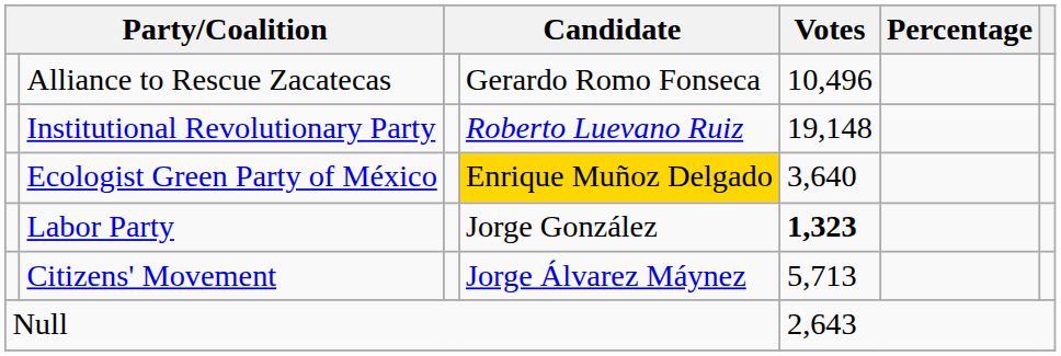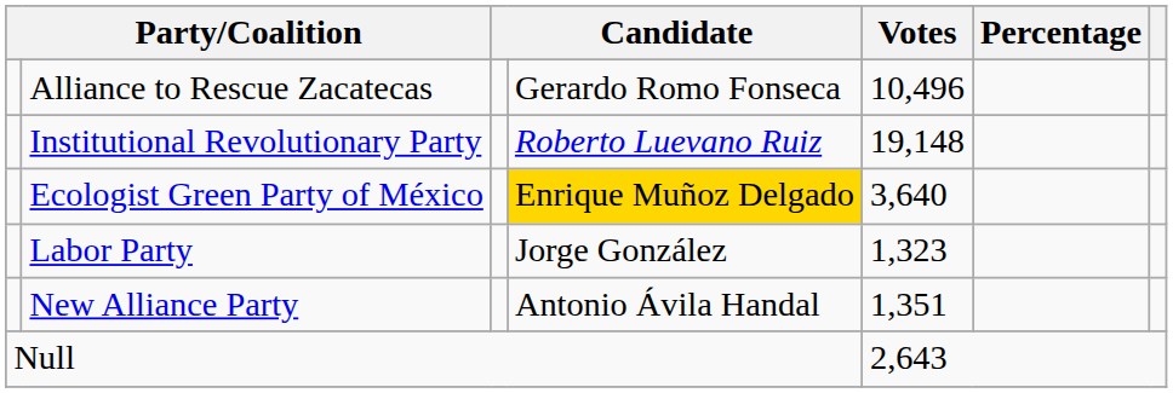Labor Party | Votes: bold -> normal
- row: Citizens' Movement | Jorge Álvarez Máynez | 5,713
+ row: New Alliance Party | Antonio Ávila Handal | 1,351
